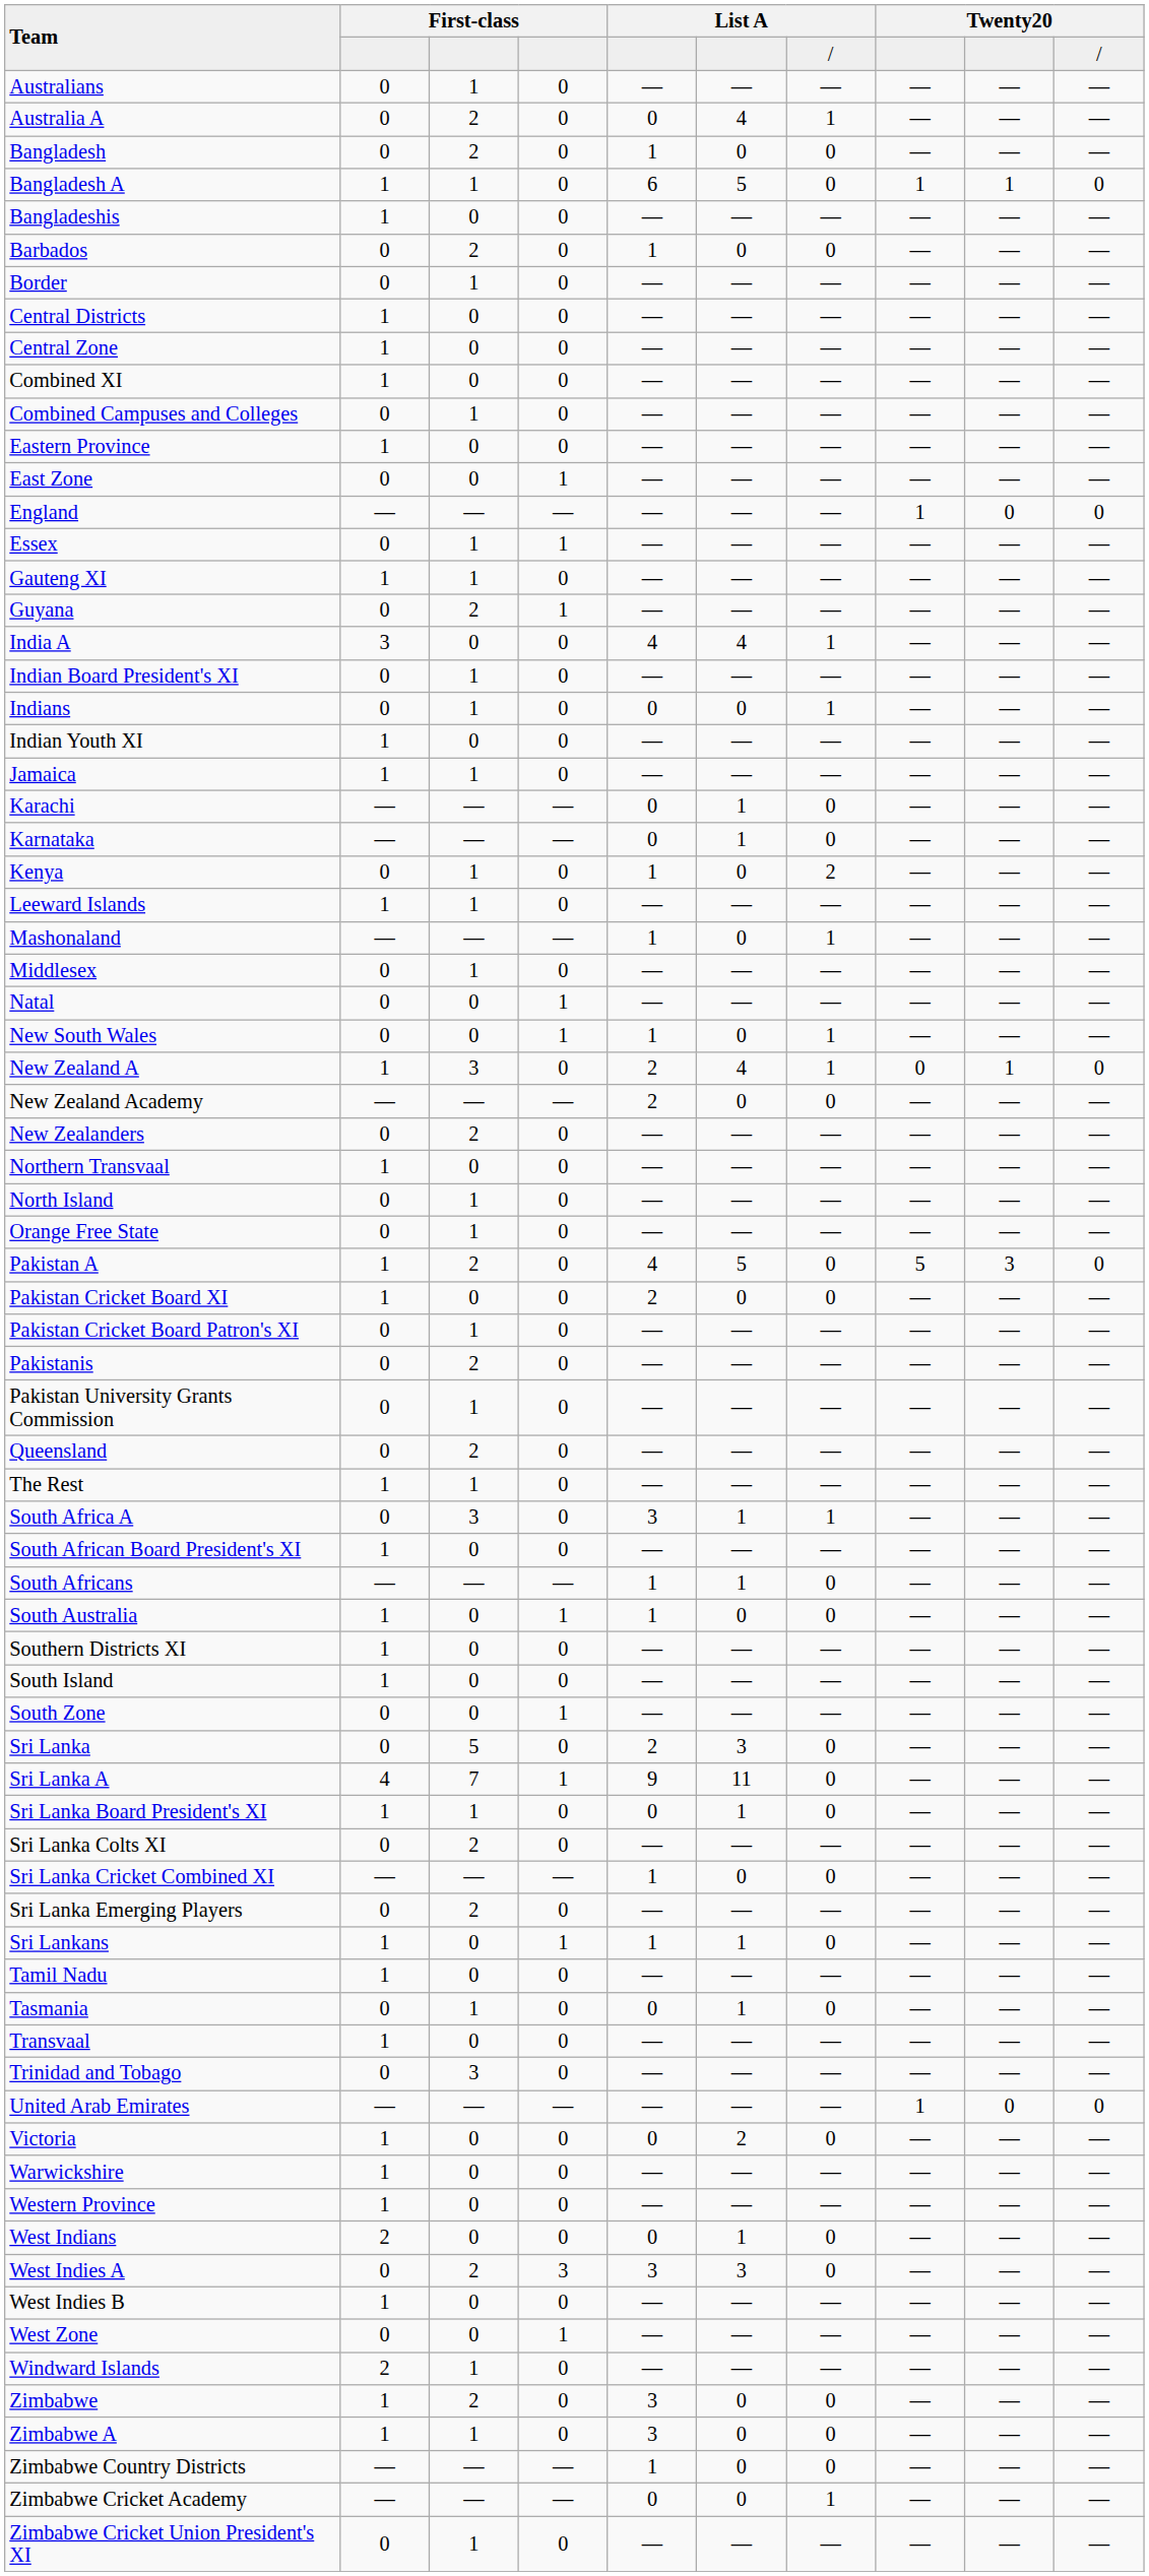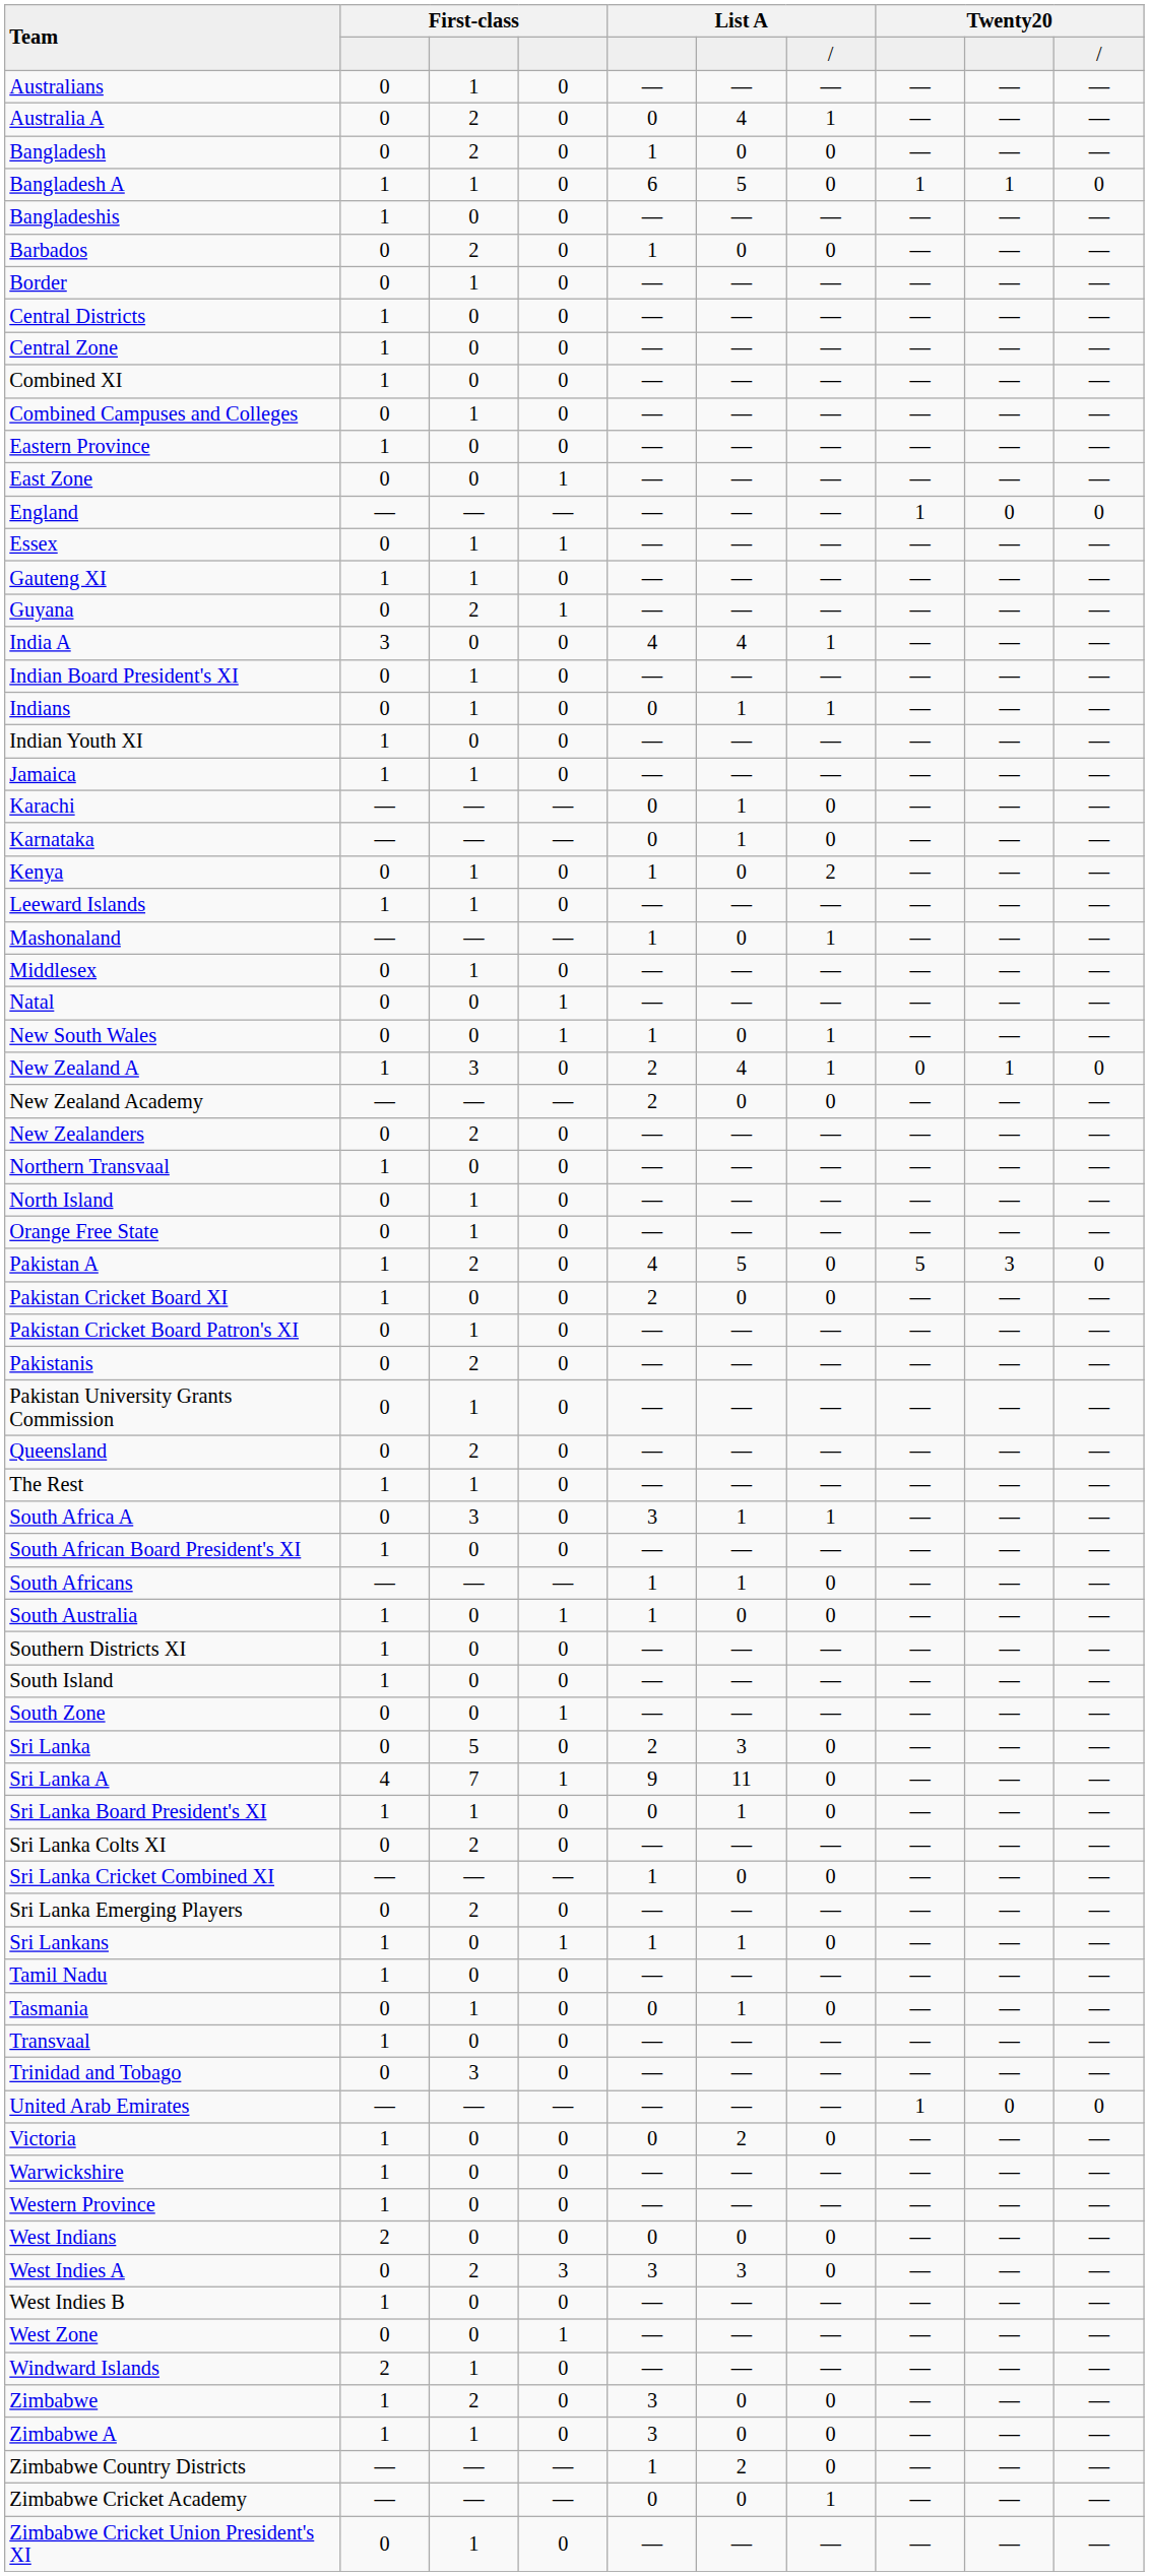Indians | column 6: 0 -> 1
West Indians | column 6: 1 -> 0
Zimbabwe Country Districts | column 6: 0 -> 2
